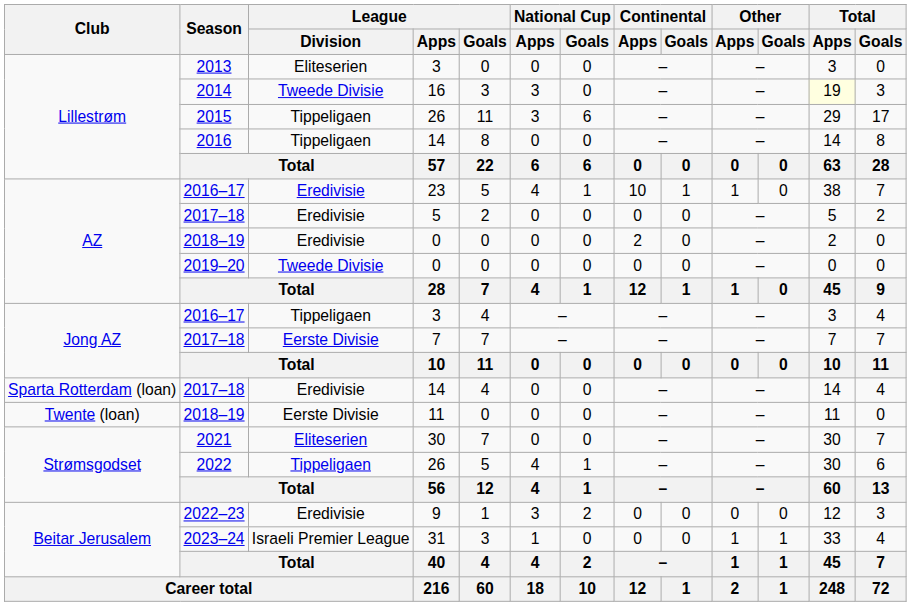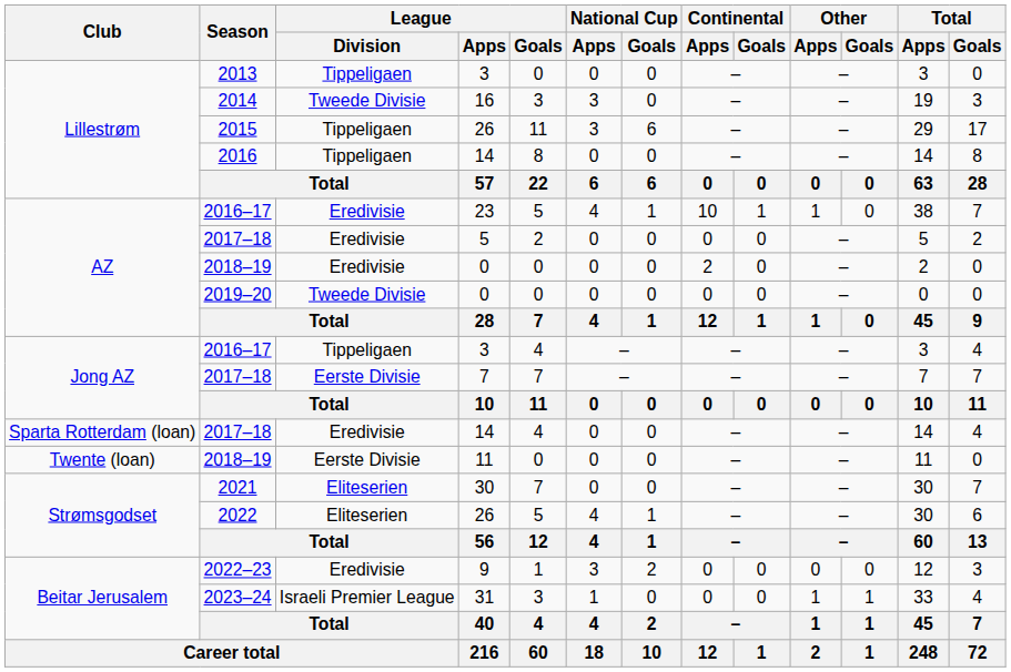2013 | League / Division: Eliteserien -> Tippeligaen
2014 | Total / Apps: lightyellow background -> no background
2022 | League / Division: Tippeligaen -> Eliteserien
